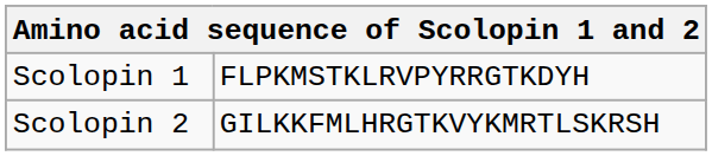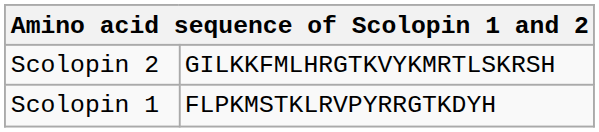rows swapped: Scolopin 1 <-> Scolopin 2
